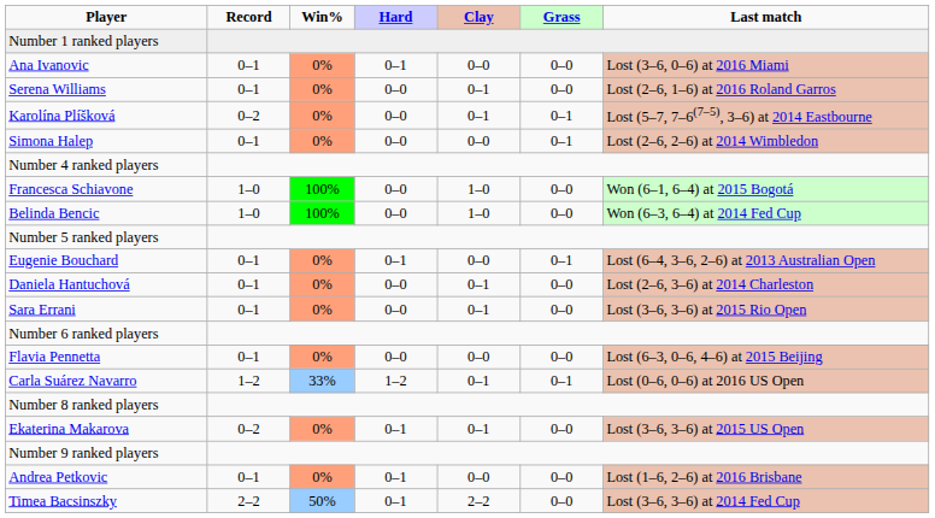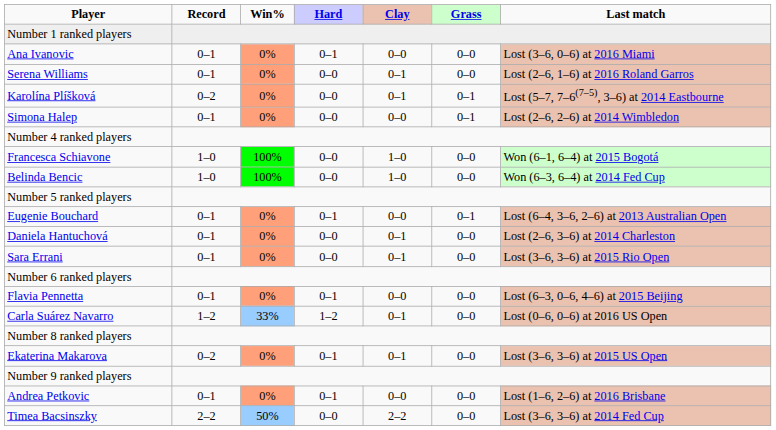Flavia Pennetta | Hard: 0–0 -> 0–1
Carla Suárez Navarro | Grass: 0–1 -> 0–0
Timea Bacsinszky | Hard: 0–1 -> 0–0
